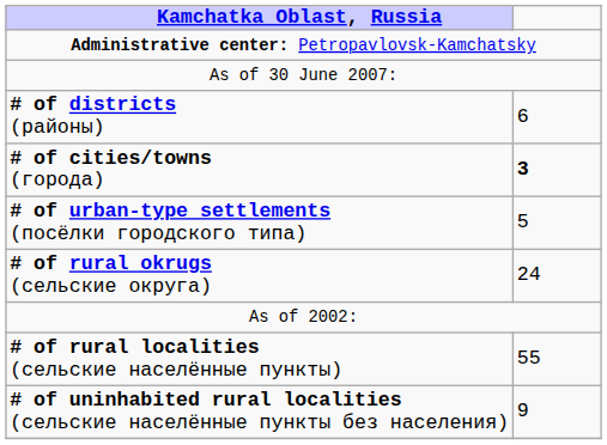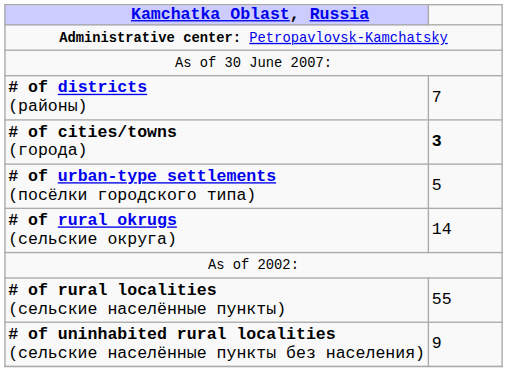# of districts (районы) | column 2: 6 -> 7
# of rural okrugs (сельские округа) | column 2: 24 -> 14
